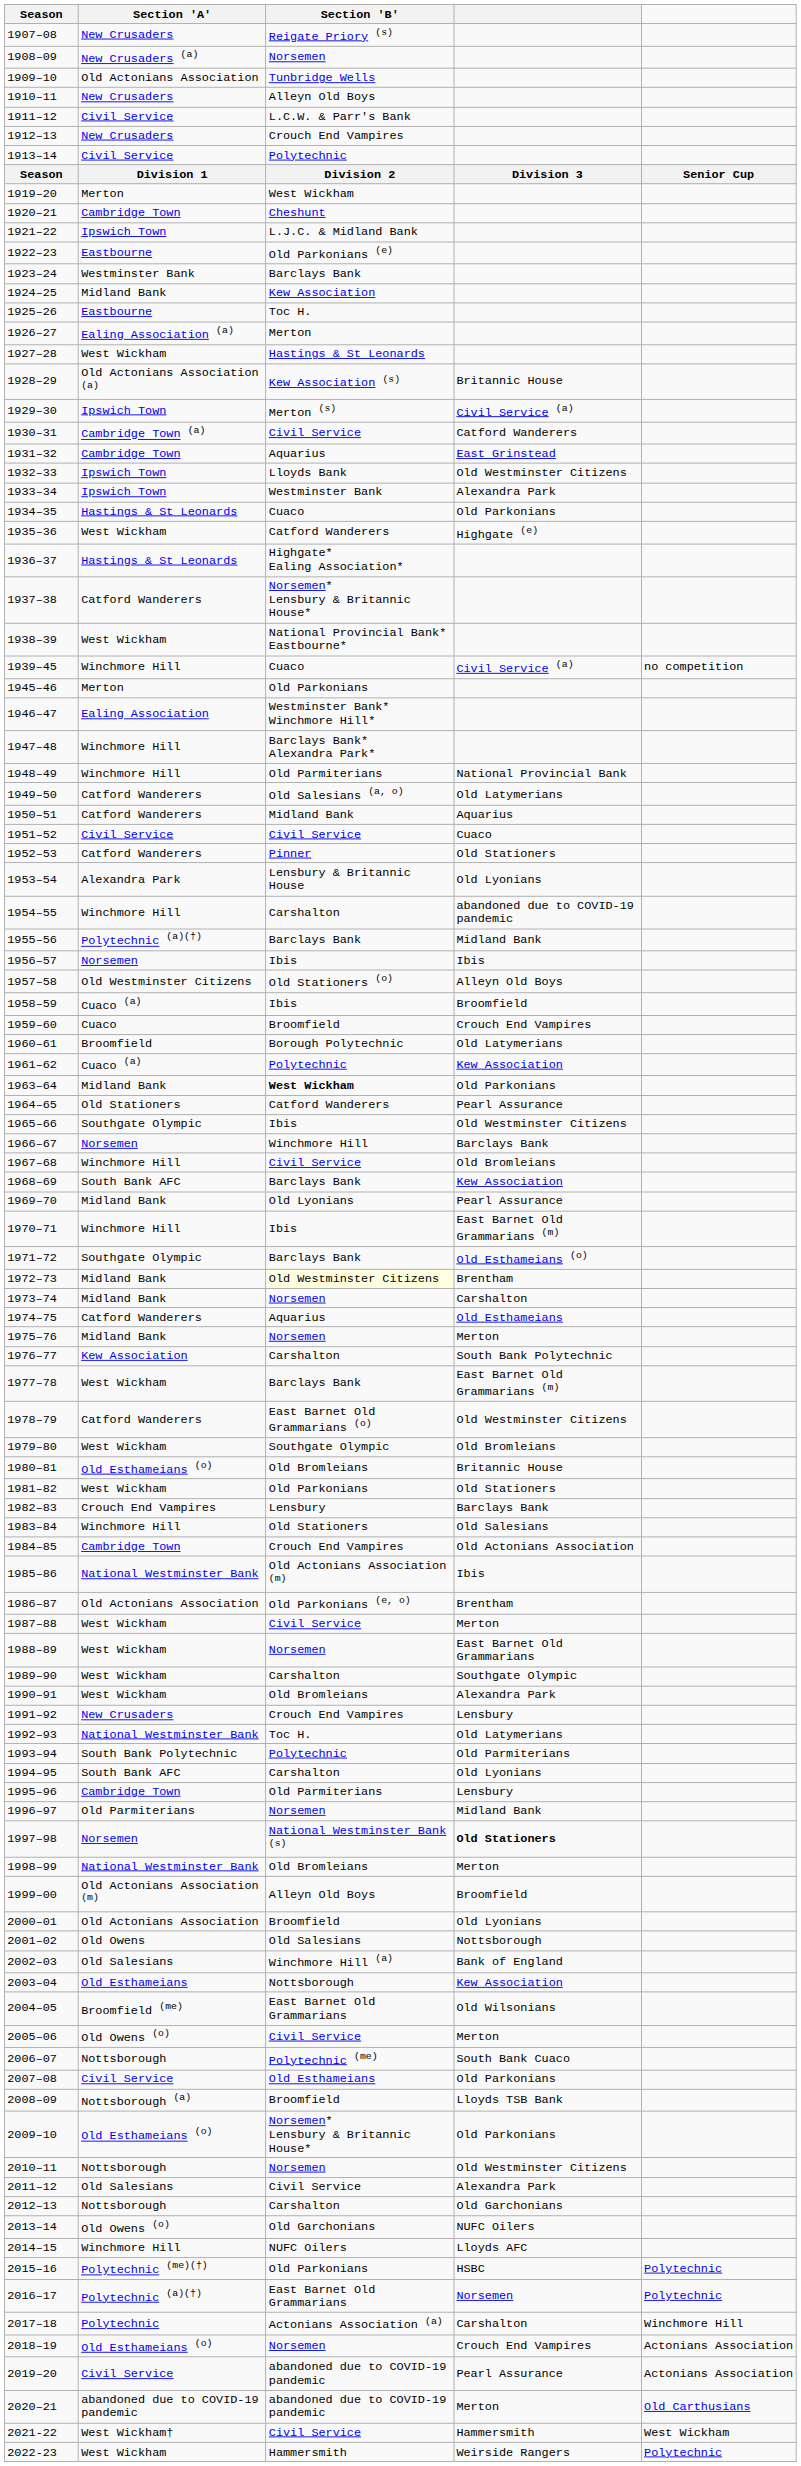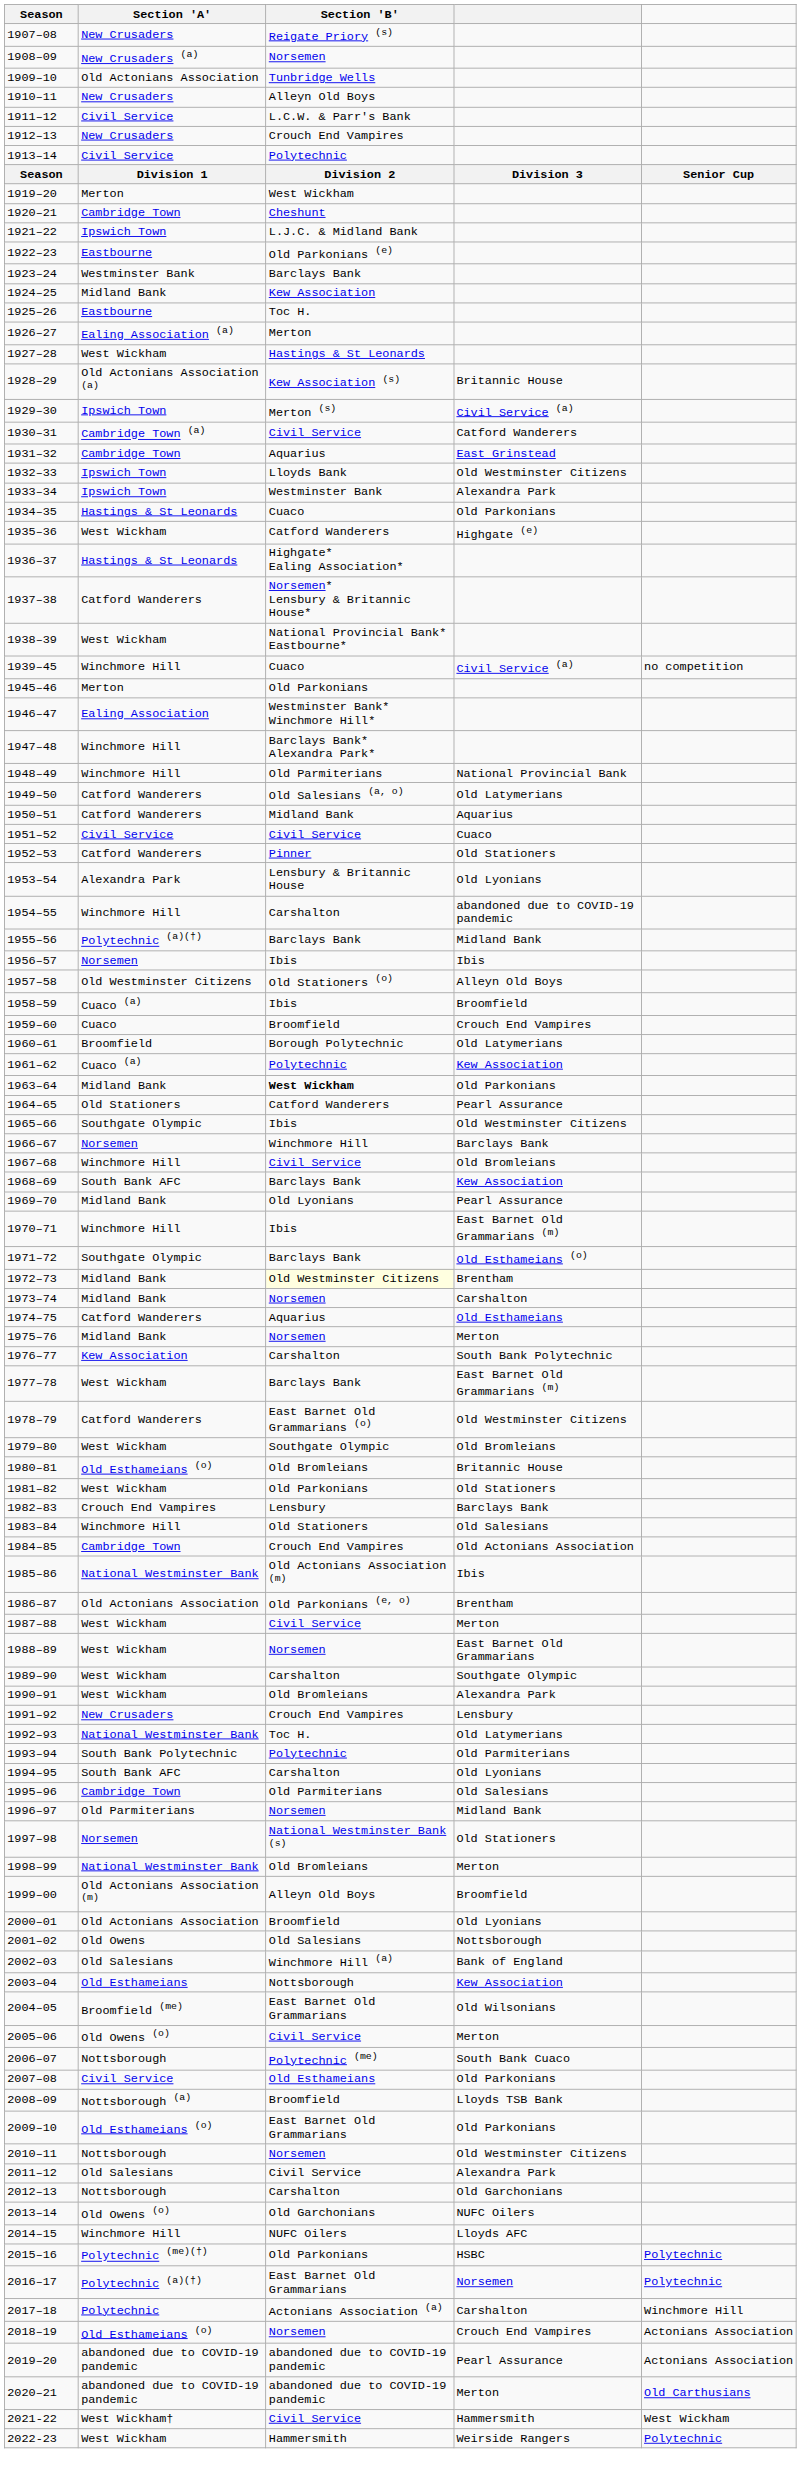1995–96 | column 4: Lensbury -> Old Salesians
1997–98 | column 4: bold -> normal
2009–10 | Section 'B': Norsemen* Lensbury & Britannic House* -> East Barnet Old Grammarians
2019–20 | Section 'A': Civil Service -> abandoned due to COVID-19 pandemic
